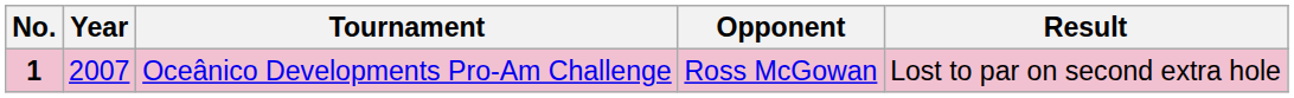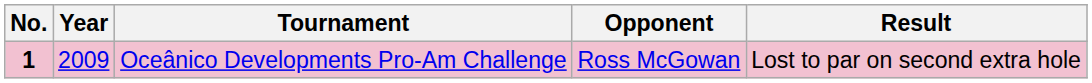Oceânico Developments Pro-Am Challenge | Year: 2007 -> 2009
